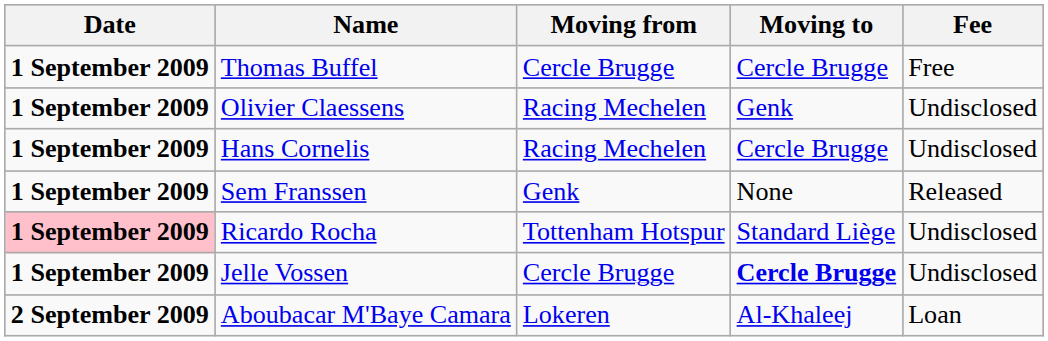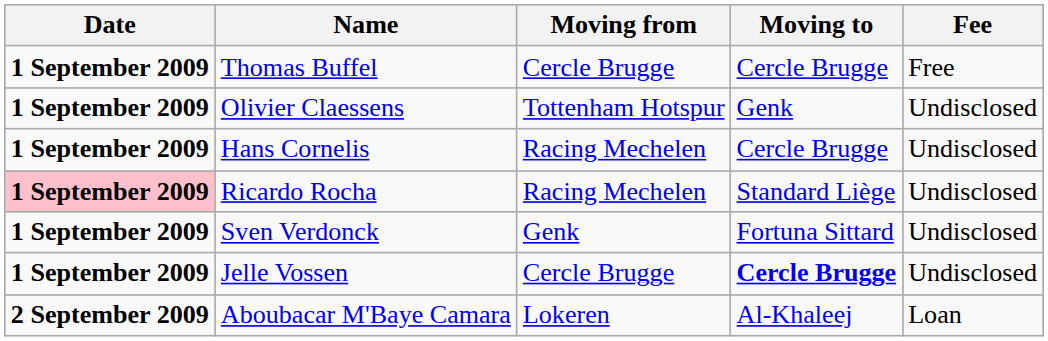Olivier Claessens | Moving from: Racing Mechelen -> Tottenham Hotspur
- row: 1 September 2009 | Sem Franssen | Genk | None | Released
Ricardo Rocha | Moving from: Tottenham Hotspur -> Racing Mechelen
+ row: 1 September 2009 | Sven Verdonck | Genk | Fortuna Sittard | Undisclosed
